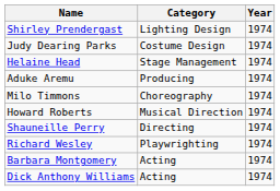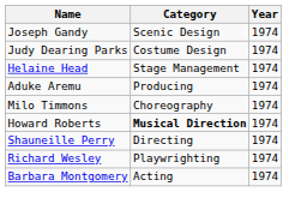- row: Shirley Prendergast | Lighting Design | 1974
+ row: Joseph Gandy | Scenic Design | 1974
Howard Roberts | Category: normal -> bold
- row: Dick Anthony Williams | Acting | 1974
